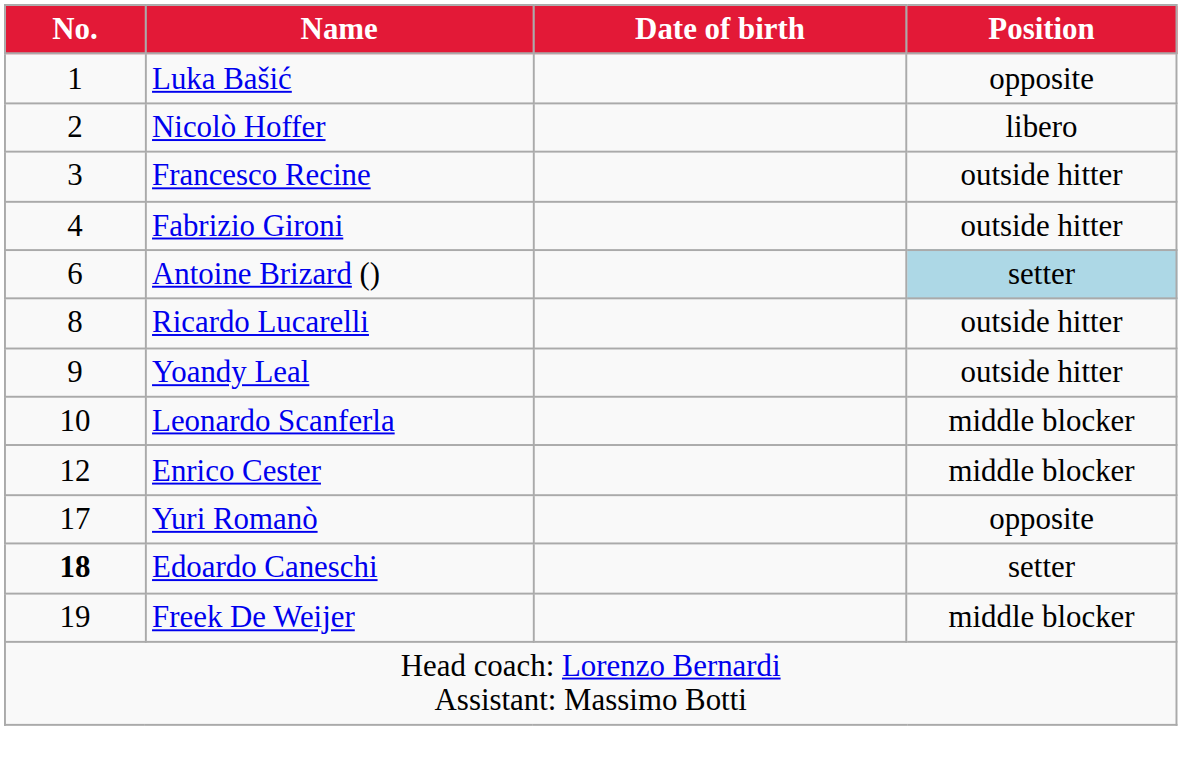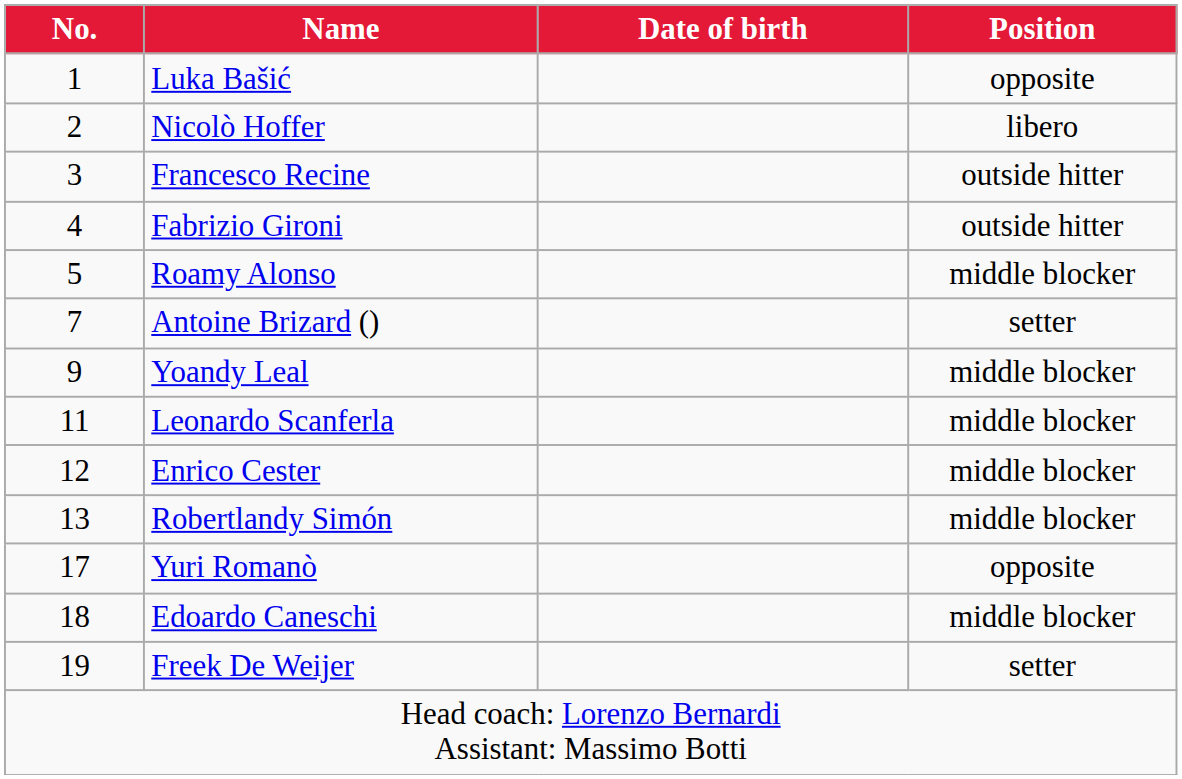+ row: 5 | Roamy Alonso | middle blocker
Antoine Brizard () | No.: 6 -> 7
Antoine Brizard () | Position: lightblue background -> no background
- row: 8 | Ricardo Lucarelli | outside hitter
Yoandy Leal | Position: outside hitter -> middle blocker
Leonardo Scanferla | No.: 10 -> 11
+ row: 13 | Robertlandy Simón | middle blocker
Edoardo Caneschi | No.: bold -> normal
Edoardo Caneschi | Position: setter -> middle blocker
Freek De Weijer | Position: middle blocker -> setter
